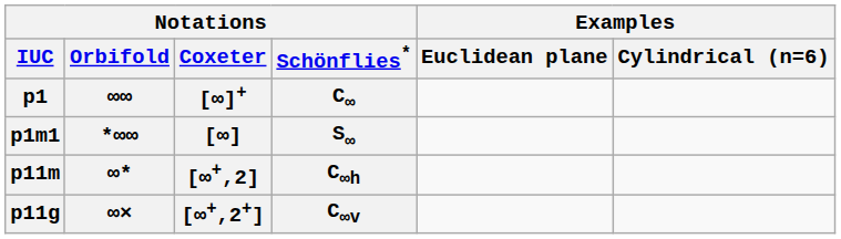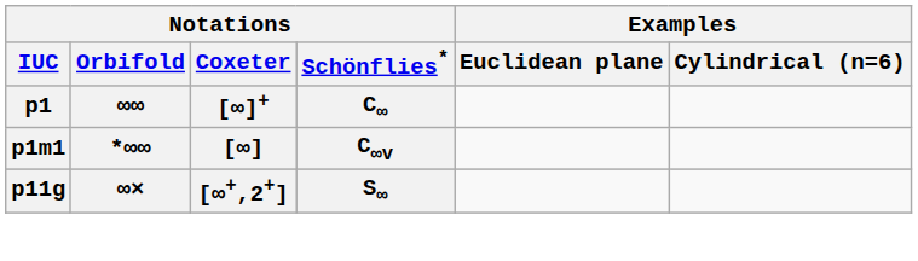p1m1 | Notations / Schönflies*: S∞ -> C∞v
- row: p11m | ∞* | [∞+,2] | C∞h
p11g | Notations / Schönflies*: C∞v -> S∞
